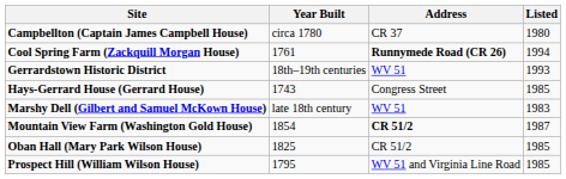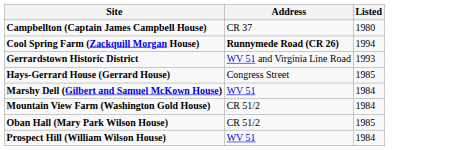- column: Year Built | circa 1780 | 1761 | 18th–19th centuries | 1743 | late 18th century | 1854 | 1825 | 1795
Gerrardstown Historic District | Address: WV 51 -> WV 51 and Virginia Line Road
Marshy Dell (Gilbert and Samuel McKown House) | Listed: 1983 -> 1984
Mountain View Farm (Washington Gold House) | Address: bold -> normal
Mountain View Farm (Washington Gold House) | Listed: 1987 -> 1984
Prospect Hill (William Wilson House) | Address: WV 51 and Virginia Line Road -> WV 51
Prospect Hill (William Wilson House) | Listed: 1985 -> 1984
